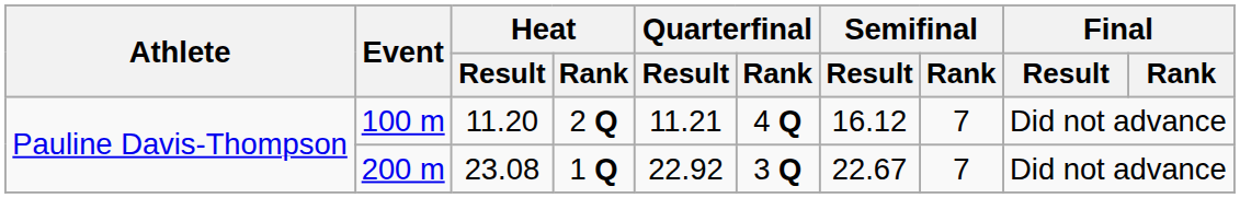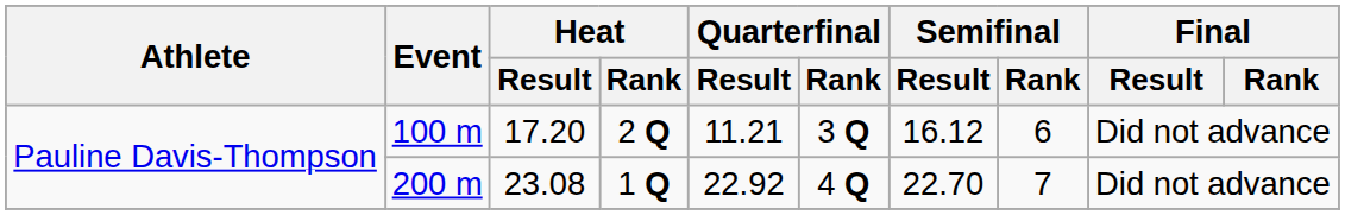100 m | Heat / Result: 11.20 -> 17.20
100 m | Quarterfinal / Rank: 4 Q -> 3 Q
100 m | Semifinal / Rank: 7 -> 6
200 m | Quarterfinal / Rank: 3 Q -> 4 Q
200 m | Semifinal / Result: 22.67 -> 22.70
